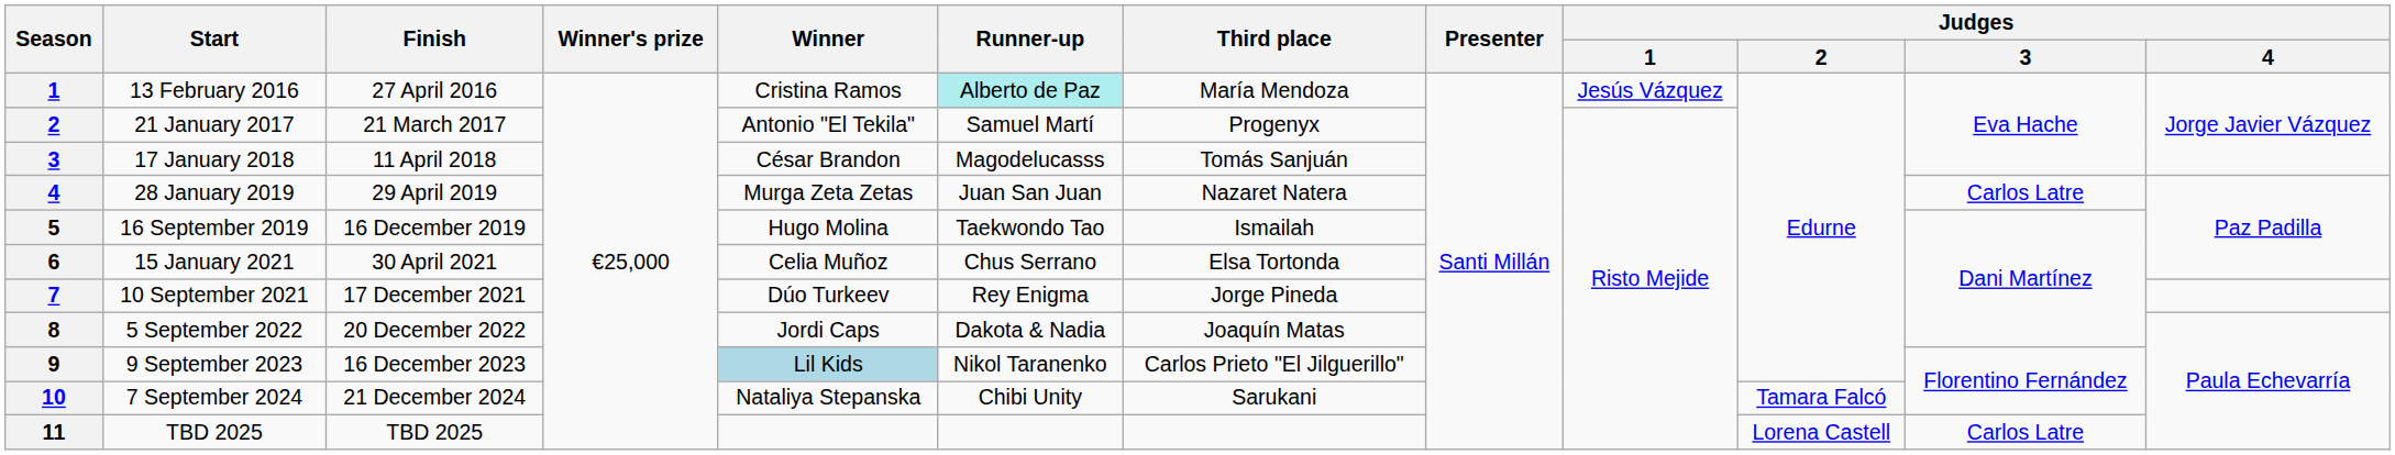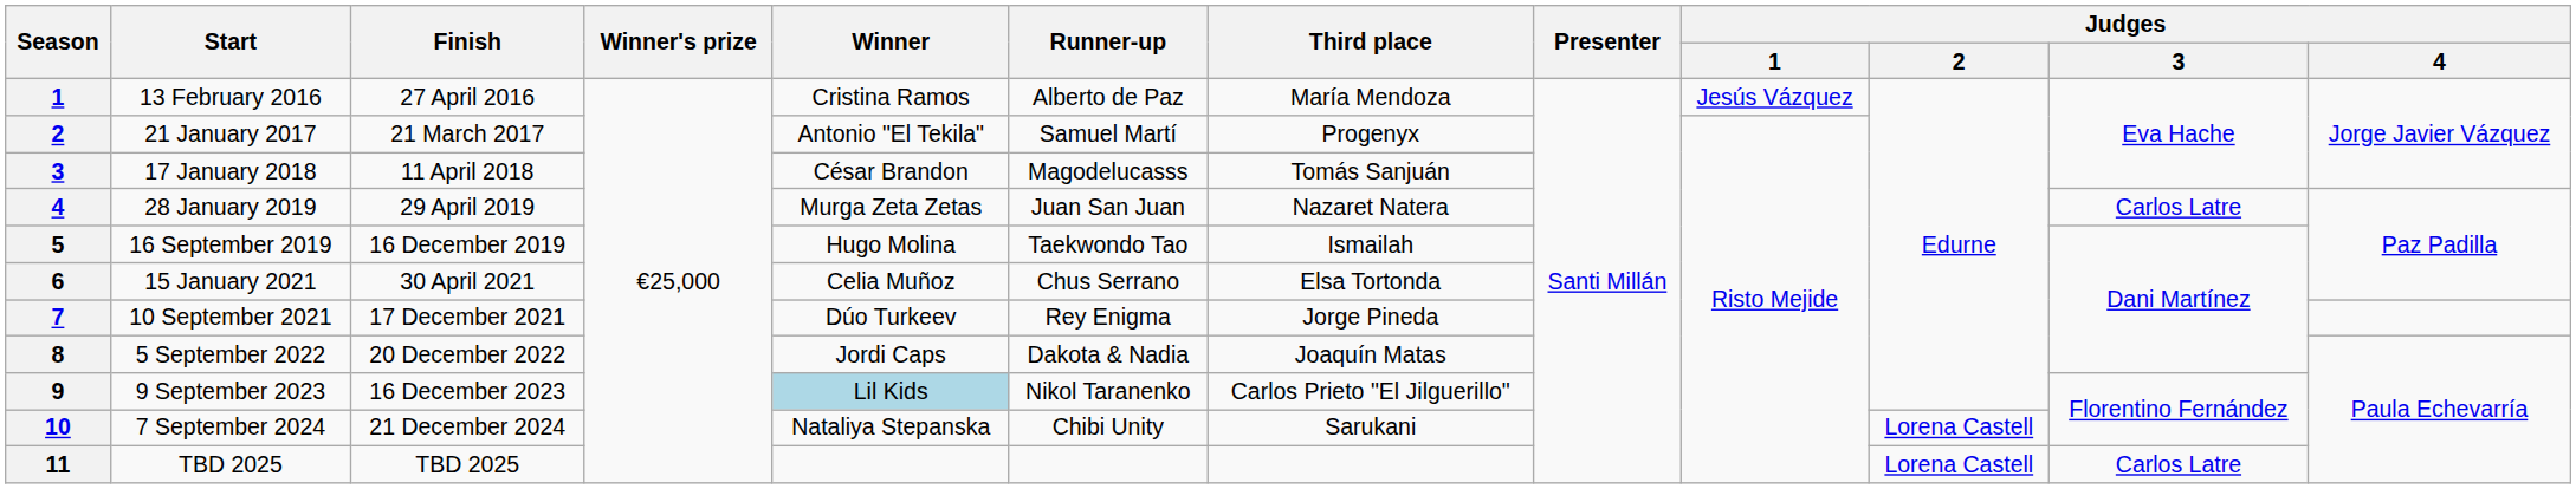13 February 2016 | Runner-up: paleturquoise background -> no background
7 September 2024 | Judges / 2: Tamara Falcó -> Lorena Castell
